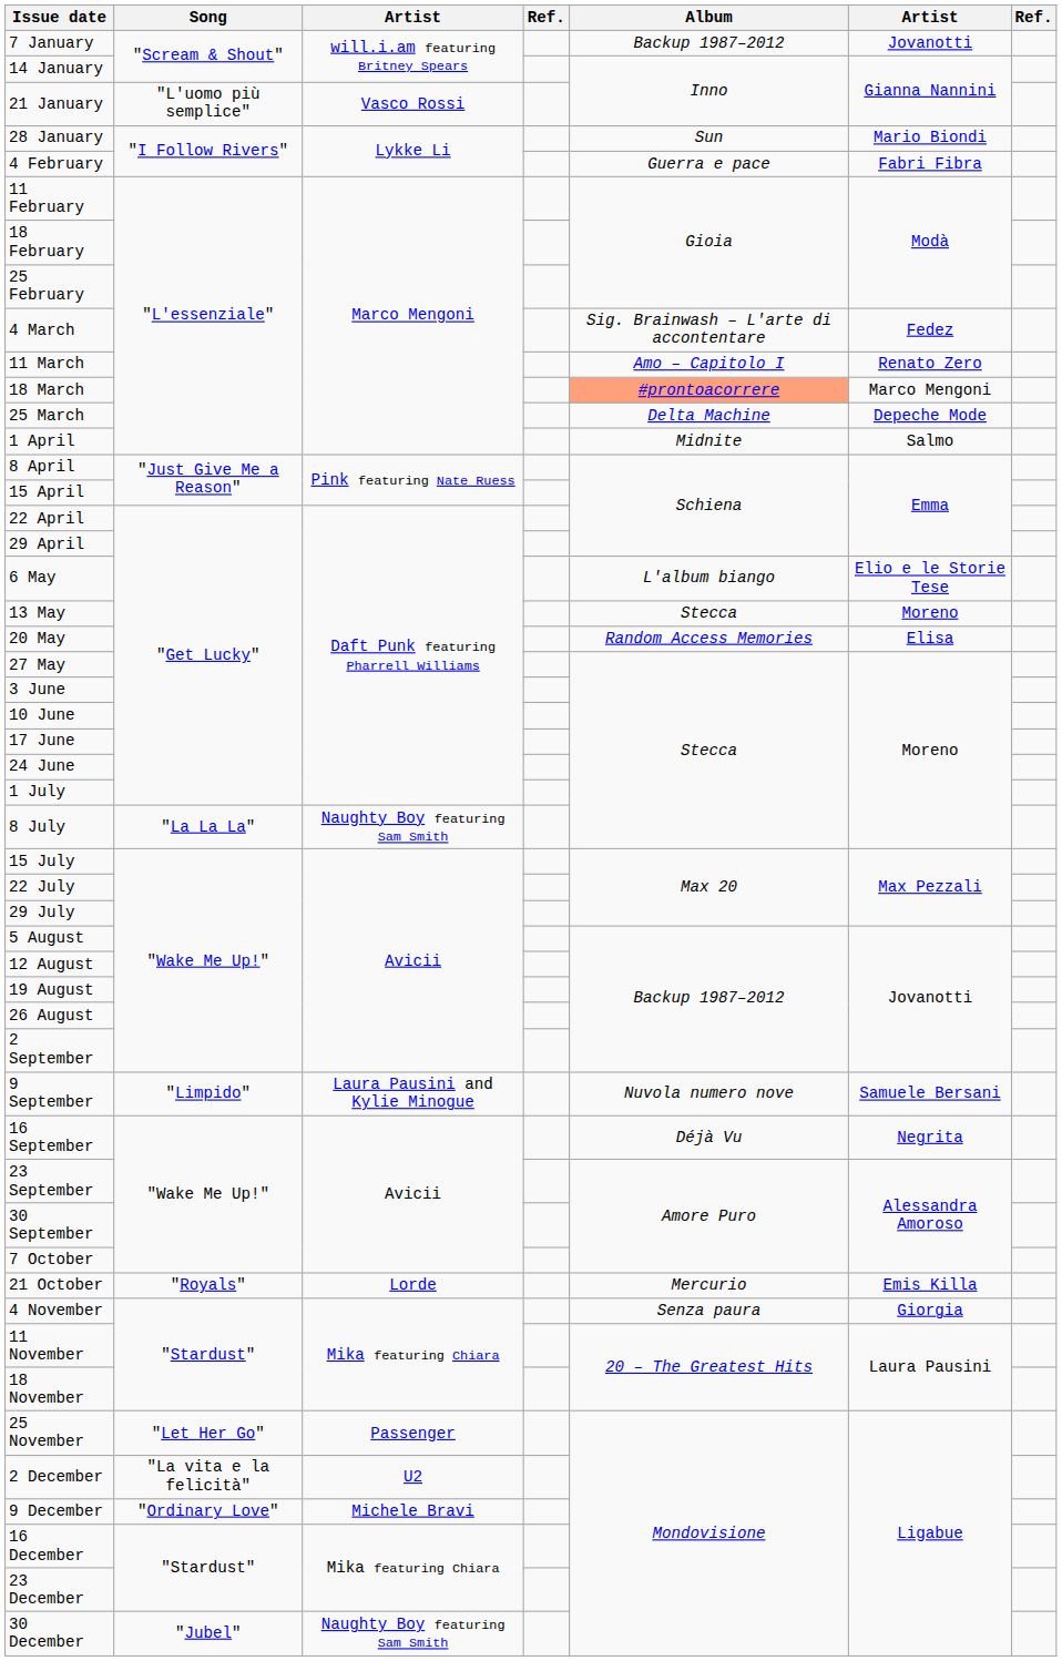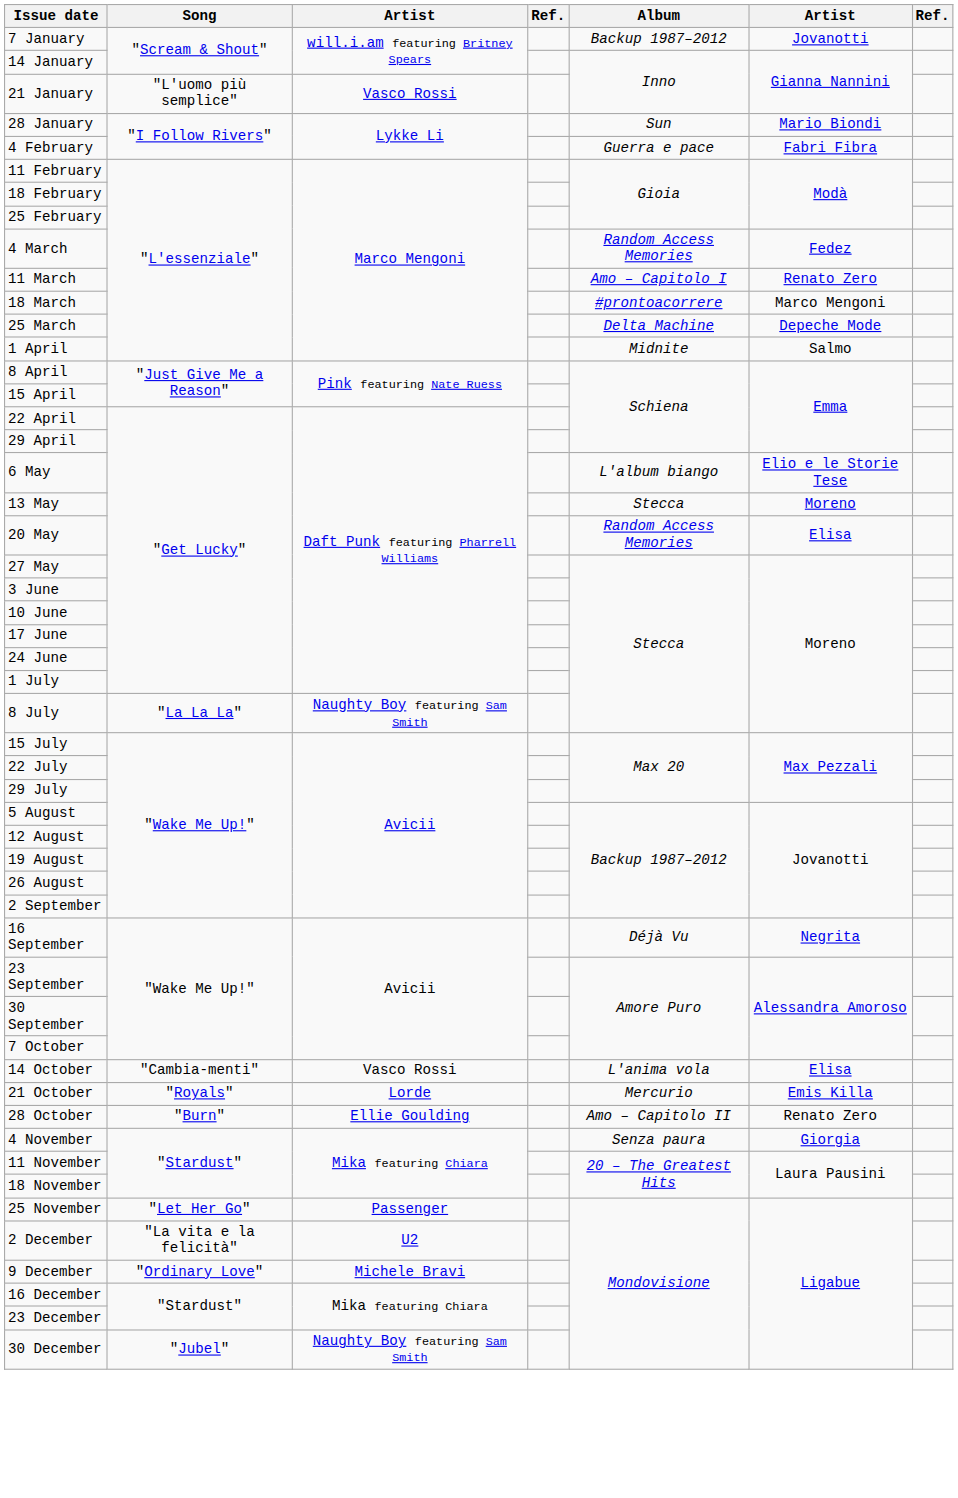4 March | Album: Sig. Brainwash – L'arte di accontentare -> Random Access Memories
18 March | Album: lightsalmon background -> no background
- row: 9 September | "Limpido" | Laura Pausini and Kylie Minogue | Nuvola numero nove | Samuele Bersani
+ row: 14 October | "Cambia-menti" | Vasco Rossi | L'anima vola | Elisa
+ row: 28 October | "Burn" | Ellie Goulding | Amo – Capitolo II | Renato Zero
